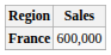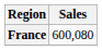France | Sales: 600,000 -> 600,080
